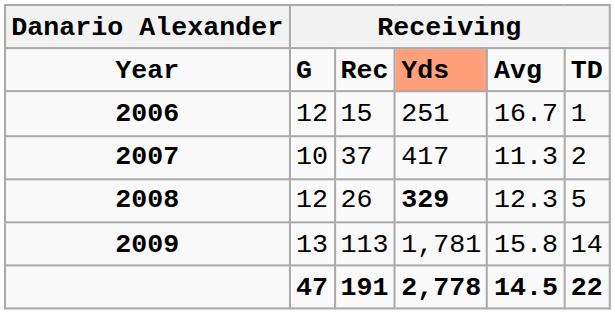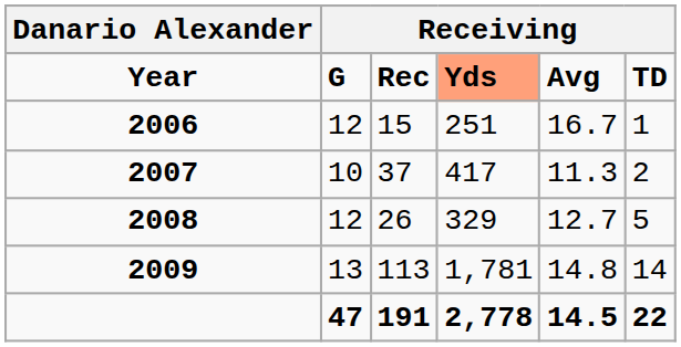2008 | column 4: bold -> normal
2008 | column 5: 12.3 -> 12.7
2009 | column 5: 15.8 -> 14.8
